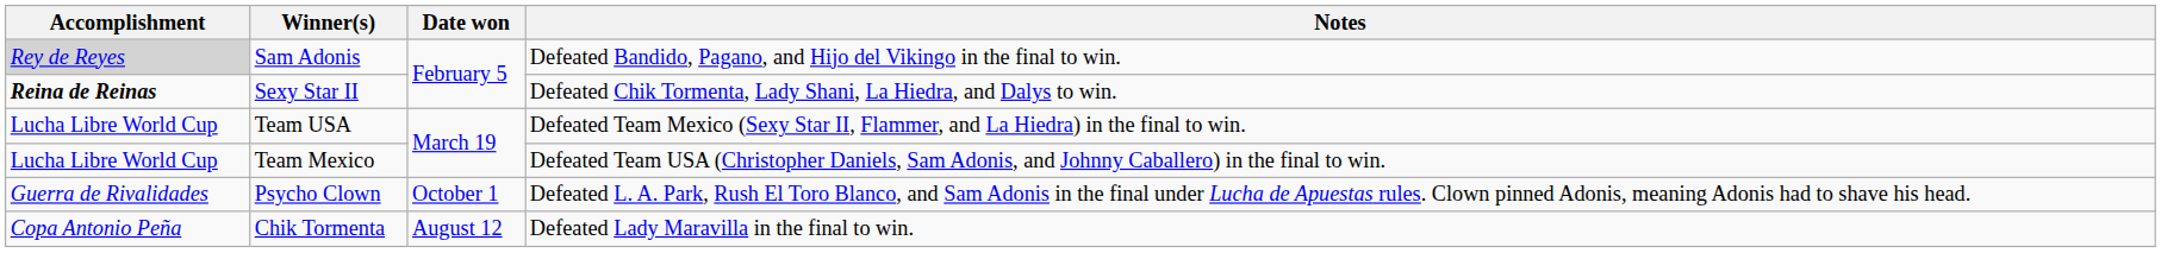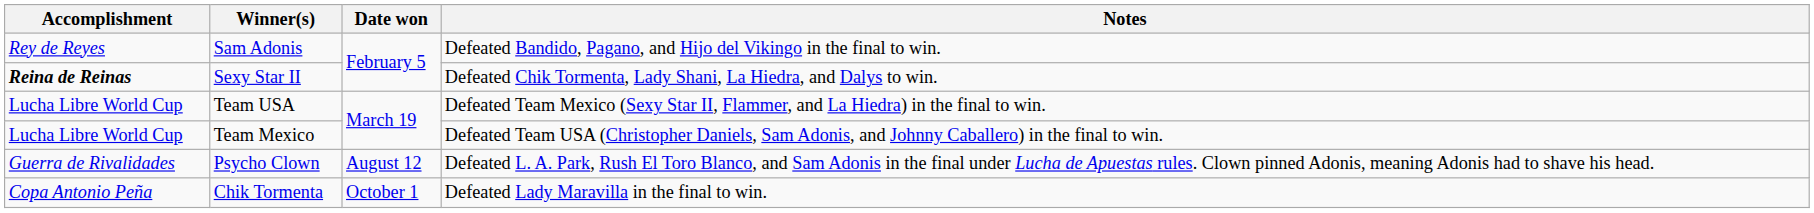Sam Adonis | Accomplishment: lightgrey background -> no background
Psycho Clown | Date won: October 1 -> August 12
Chik Tormenta | Date won: August 12 -> October 1
